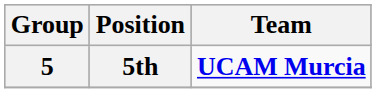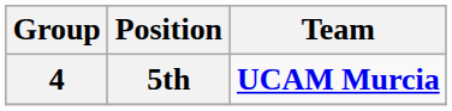5th | Group: 5 -> 4
